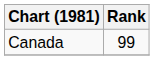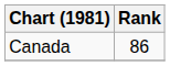Canada | Rank: 99 -> 86
